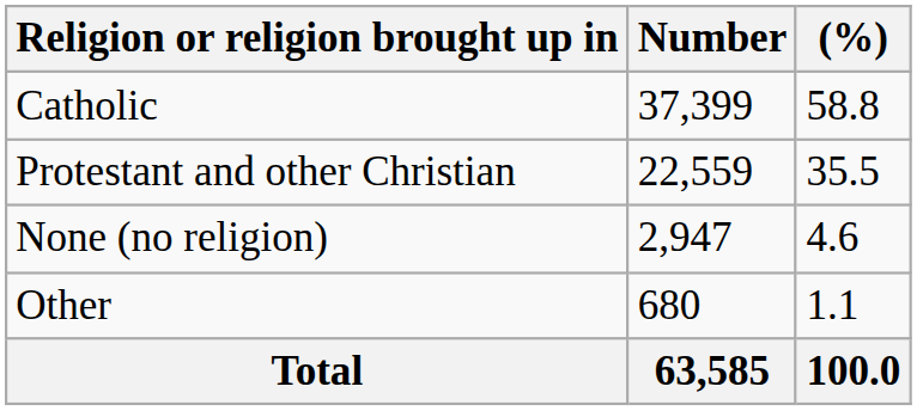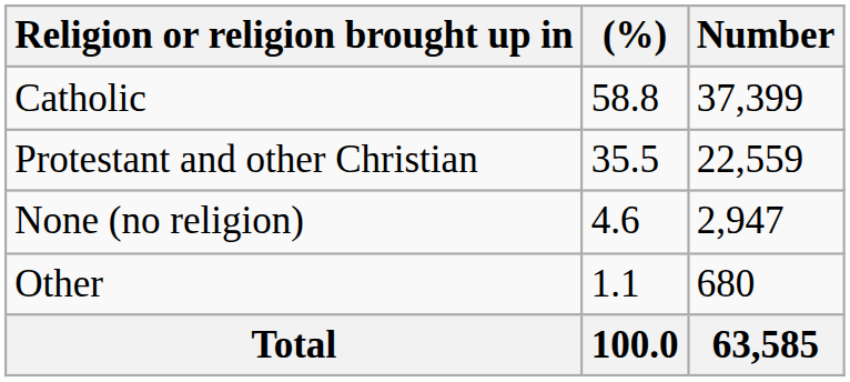columns swapped: Number <-> (%)
